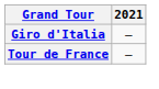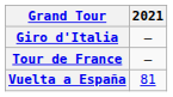+ row: Vuelta a España | 81
